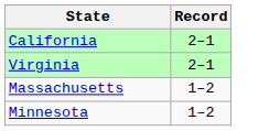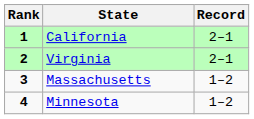+ column: Rank | 1 | 2 | 3 | 4
